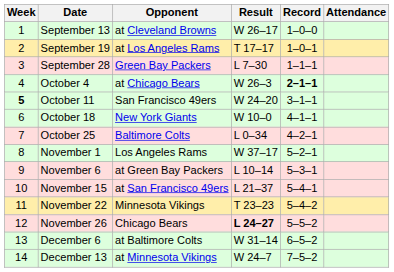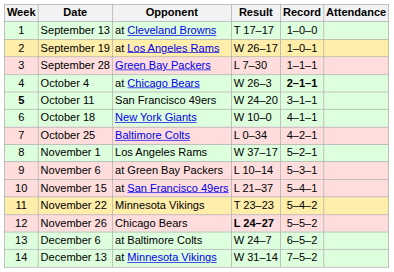September 13 | Result: W 26–17 -> T 17–17
September 19 | Result: T 17–17 -> W 26–17
December 6 | Result: W 31–14 -> W 24–7
December 13 | Result: W 24–7 -> W 31–14
